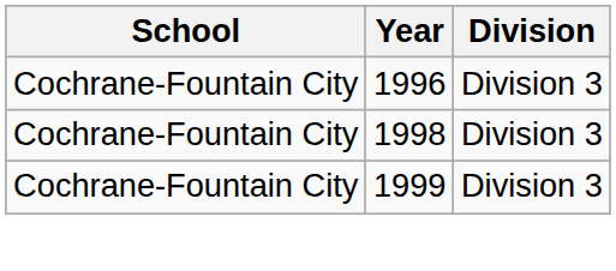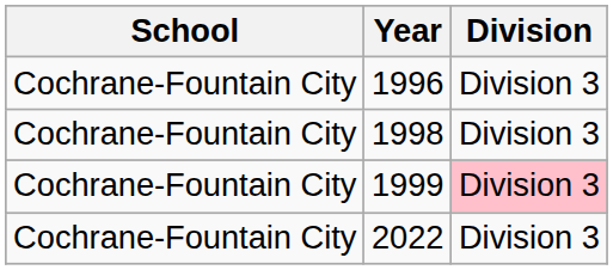1999 | Division: no background -> pink background
+ row: Cochrane-Fountain City | 2022 | Division 3
